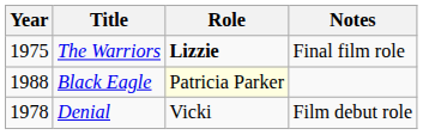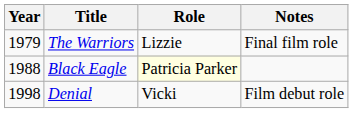The Warriors | Year: 1975 -> 1979
The Warriors | Role: bold -> normal
Denial | Year: 1978 -> 1998
